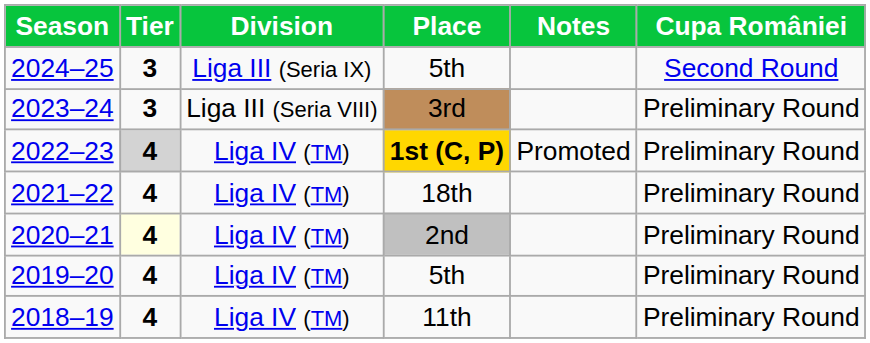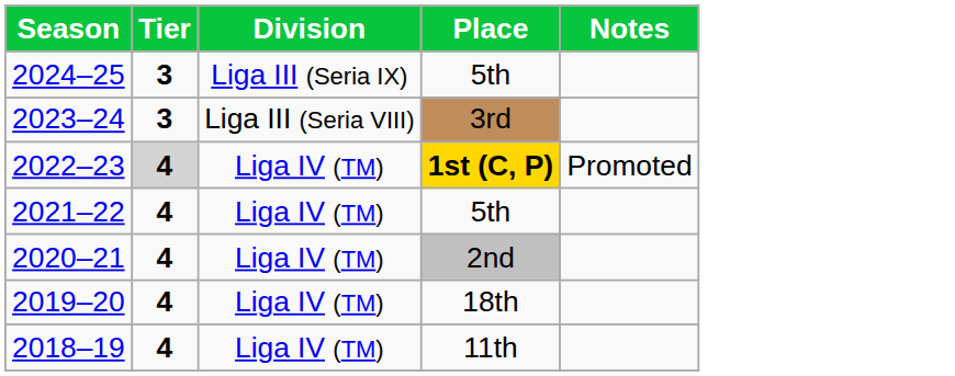- column: Cupa României | Second Round | Preliminary Round | Preliminary Round | Preliminary Round | Preliminary Round | Preliminary Round | Preliminary Round
2021–22 | Place: 18th -> 5th
2020–21 | Tier: lightyellow background -> no background
2019–20 | Place: 5th -> 18th
